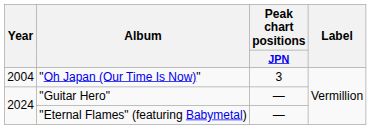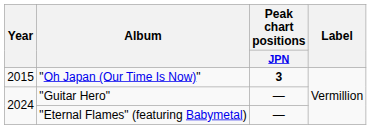"Oh Japan (Our Time Is Now)" | Year: 2004 -> 2015
"Oh Japan (Our Time Is Now)" | Peak chart positions / JPN: normal -> bold
